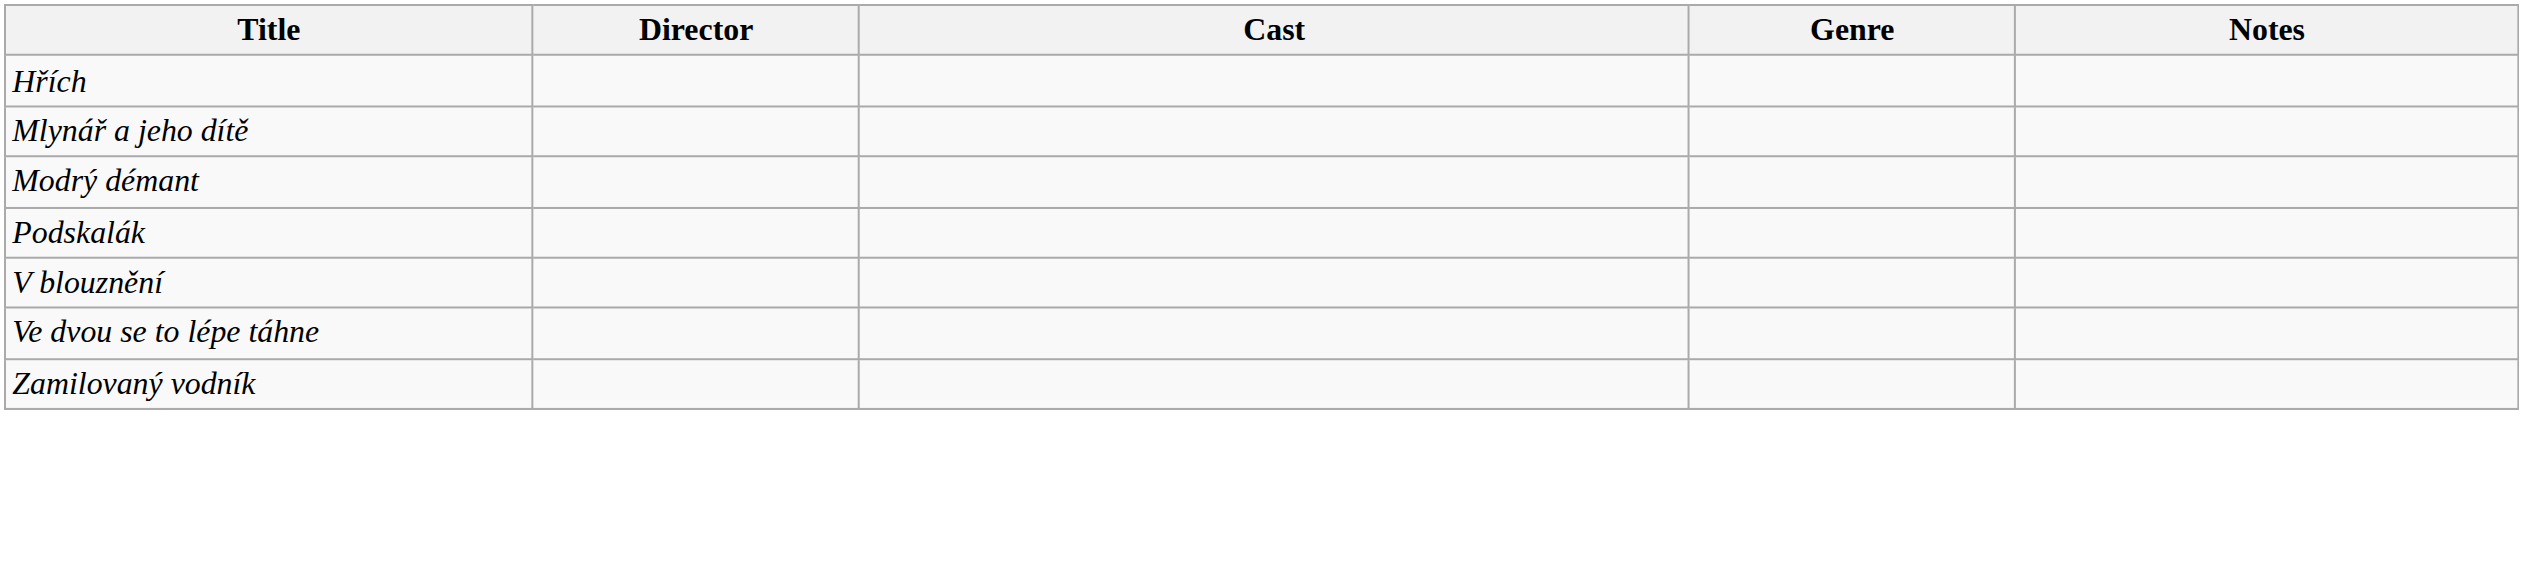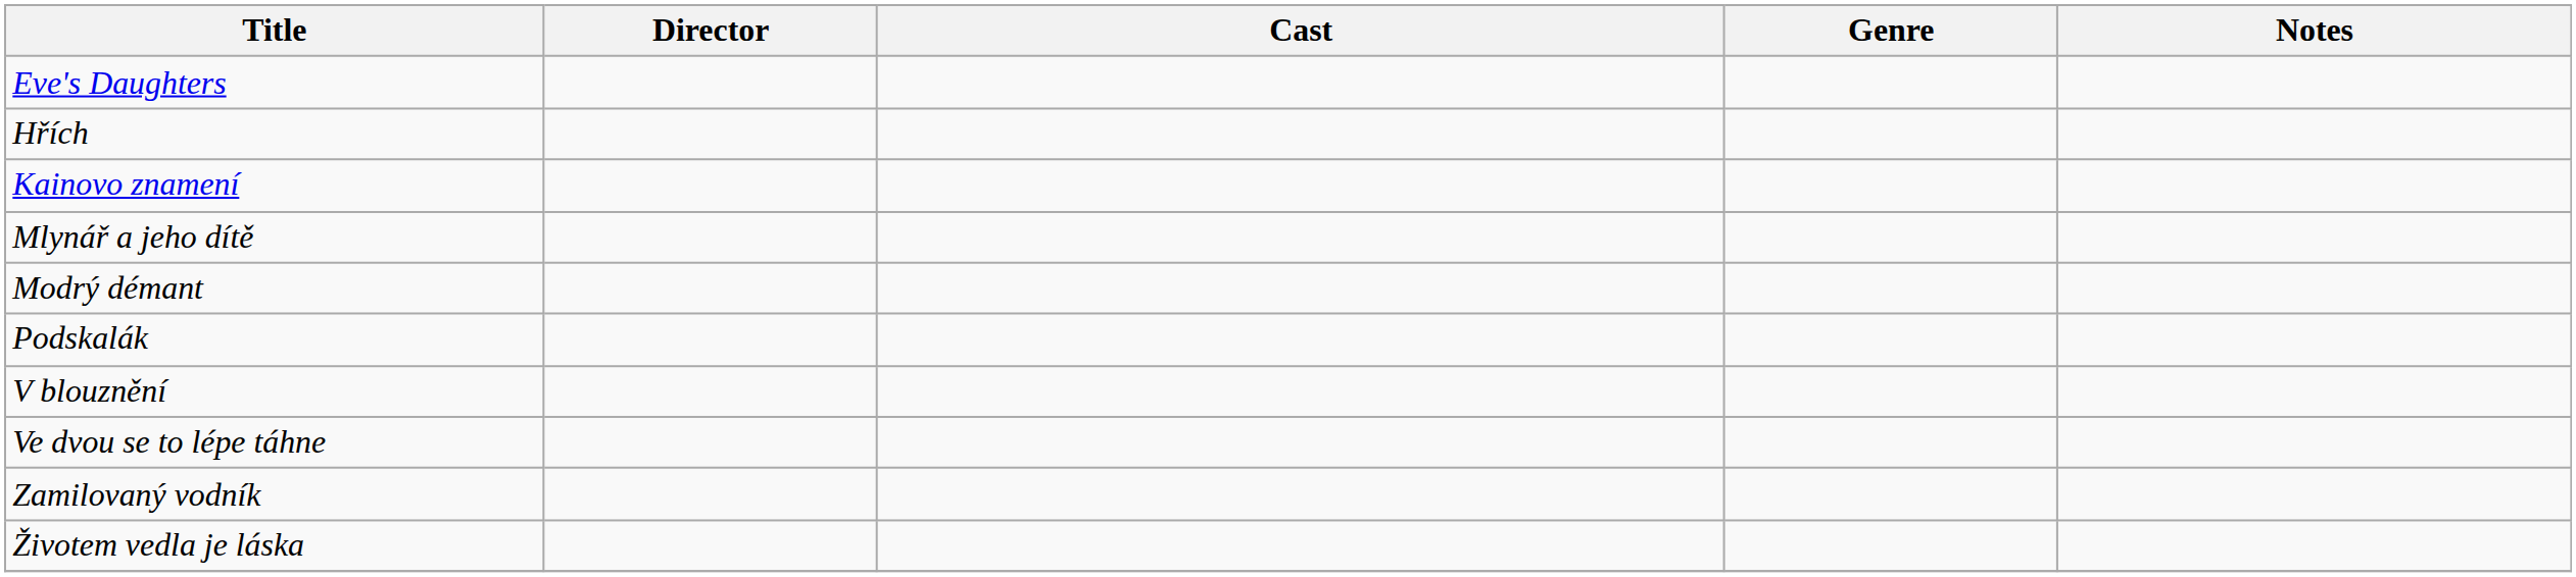+ row: Eve's Daughters
+ row: Kainovo znamení
+ row: Životem vedla je láska
